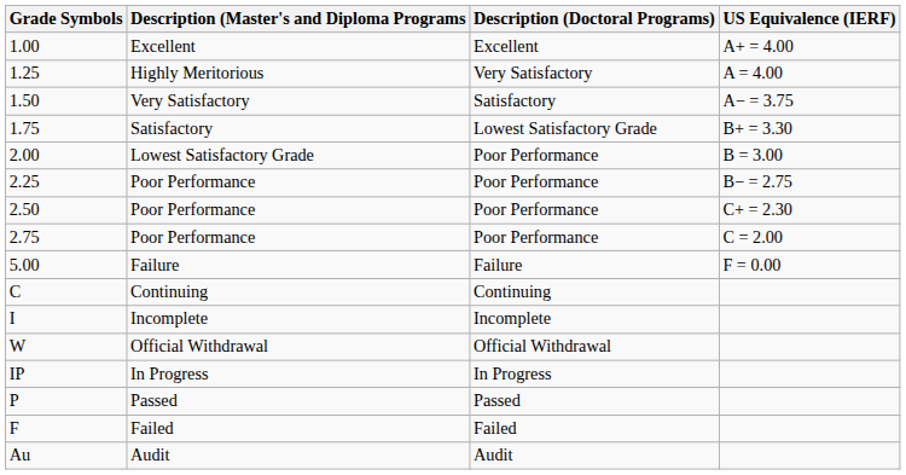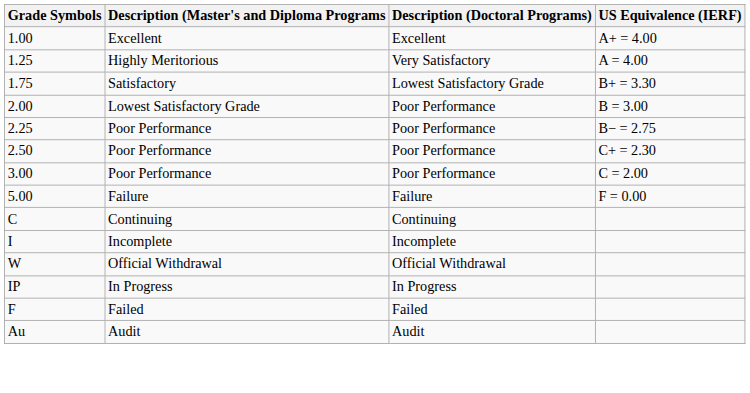- row: 1.50 | Very Satisfactory | Satisfactory | A− = 3.75
- row: 2.75 | Poor Performance | Poor Performance | C = 2.00
+ row: 3.00 | Poor Performance | Poor Performance | C = 2.00
- row: P | Passed | Passed
